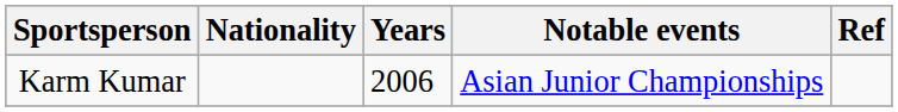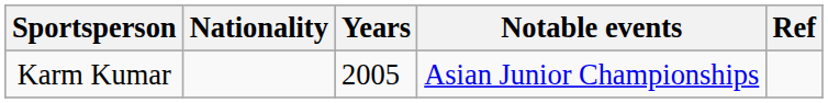Karm Kumar | Years: 2006 -> 2005
